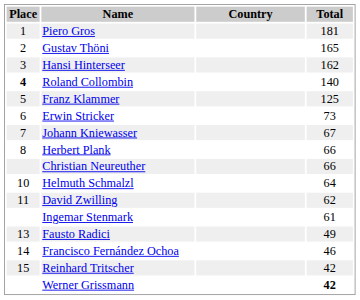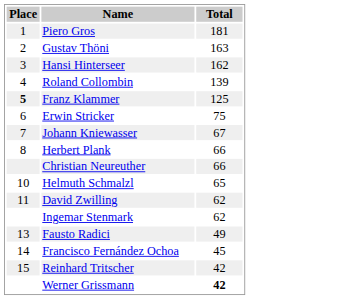- column: Country
Gustav Thöni | Total: 165 -> 163
Roland Collombin | Place: bold -> normal
Roland Collombin | Total: 140 -> 139
Franz Klammer | Place: normal -> bold
Erwin Stricker | Total: 73 -> 75
Helmuth Schmalzl | Total: 64 -> 65
Ingemar Stenmark | Total: 61 -> 62
Francisco Fernández Ochoa | Total: 46 -> 45
